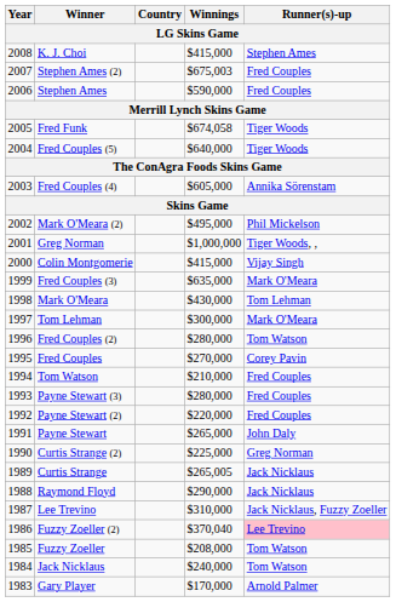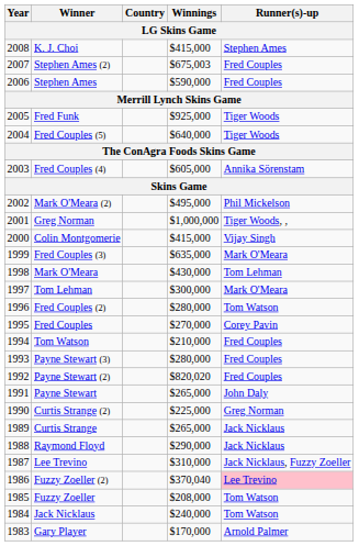Fred Funk | Winnings: $674,058 -> $925,000
Payne Stewart (2) | Winnings: $220,000 -> $820,020
Curtis Strange | Winnings: $265,005 -> $265,000
